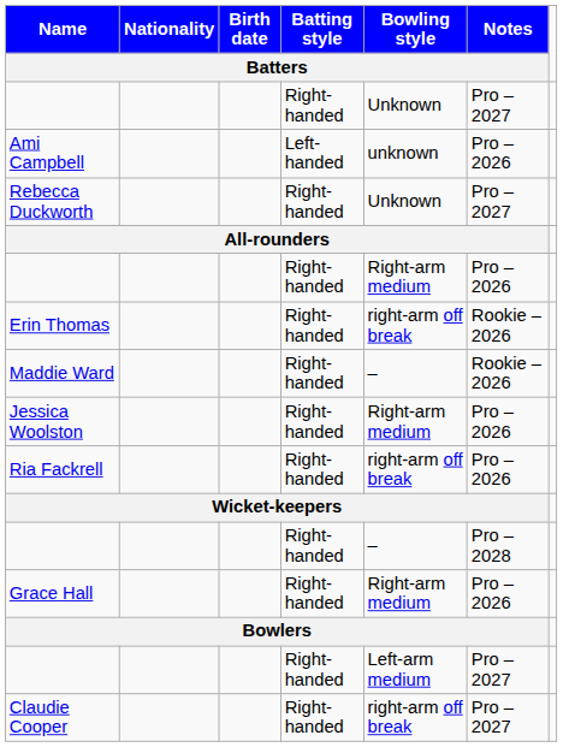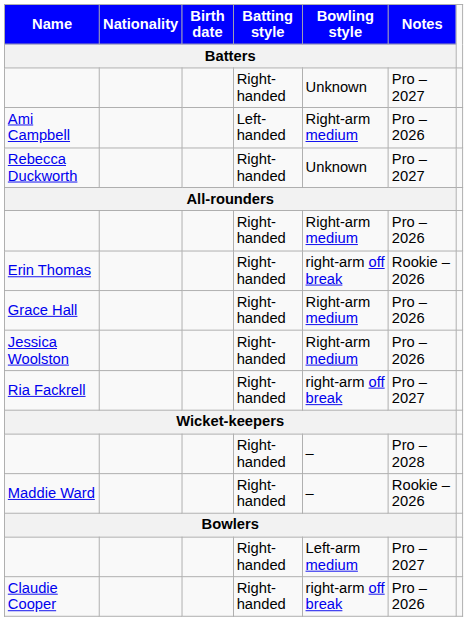Ami Campbell | Bowling style / Batters: unknown -> Right-arm medium
rows swapped: Grace Hall <-> Maddie Ward
Ria Fackrell | Notes / Batters: Pro – 2026 -> Pro – 2027
Claudie Cooper | Notes / Batters: Pro – 2027 -> Pro – 2026
